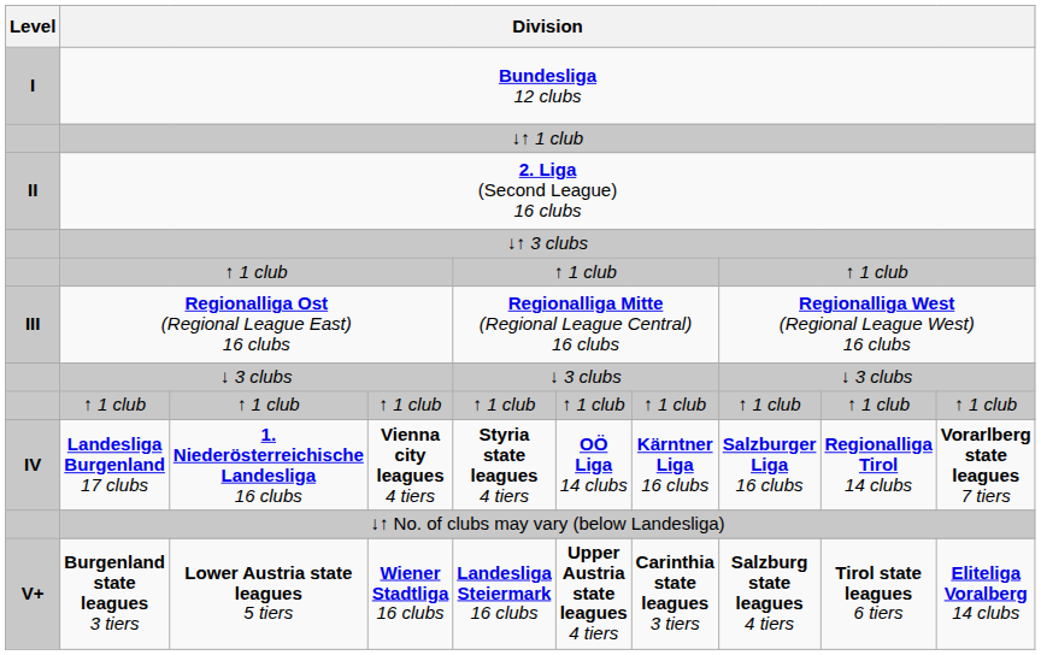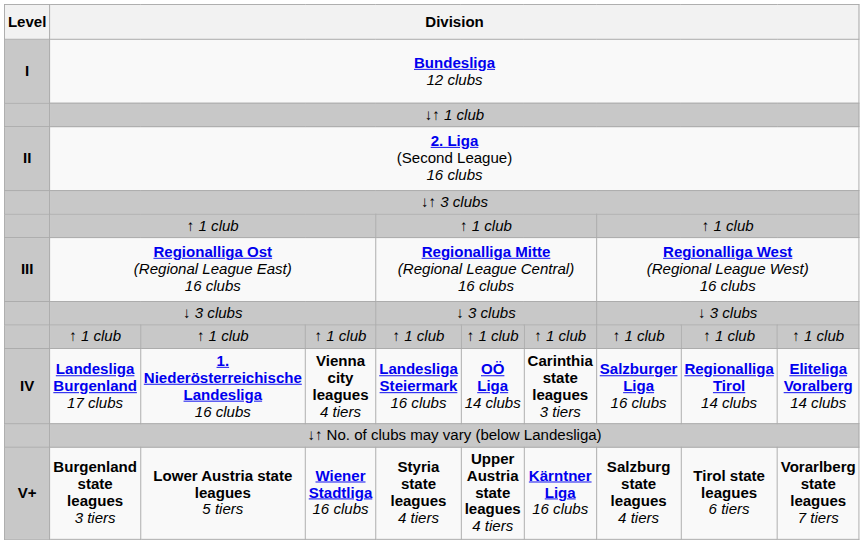Landesliga Burgenland 17 clubs | column 5: Styria state leagues 4 tiers -> Landesliga Steiermark 16 clubs
Landesliga Burgenland 17 clubs | column 7: Kärntner Liga 16 clubs -> Carinthia state leagues 3 tiers
Landesliga Burgenland 17 clubs | column 10: Vorarlberg state leagues 7 tiers -> Eliteliga Voralberg 14 clubs
Burgenland state leagues 3 tiers | column 5: Landesliga Steiermark 16 clubs -> Styria state leagues 4 tiers
Burgenland state leagues 3 tiers | column 7: Carinthia state leagues 3 tiers -> Kärntner Liga 16 clubs
Burgenland state leagues 3 tiers | column 10: Eliteliga Voralberg 14 clubs -> Vorarlberg state leagues 7 tiers
